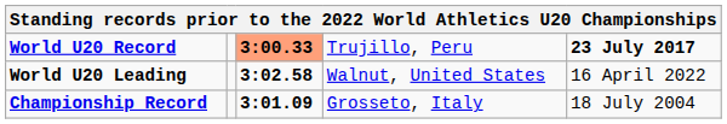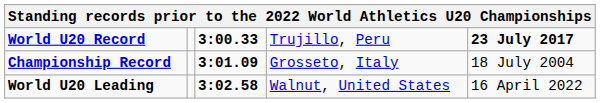World U20 Record | column 3: lightsalmon background -> no background
rows swapped: Championship Record <-> World U20 Leading
